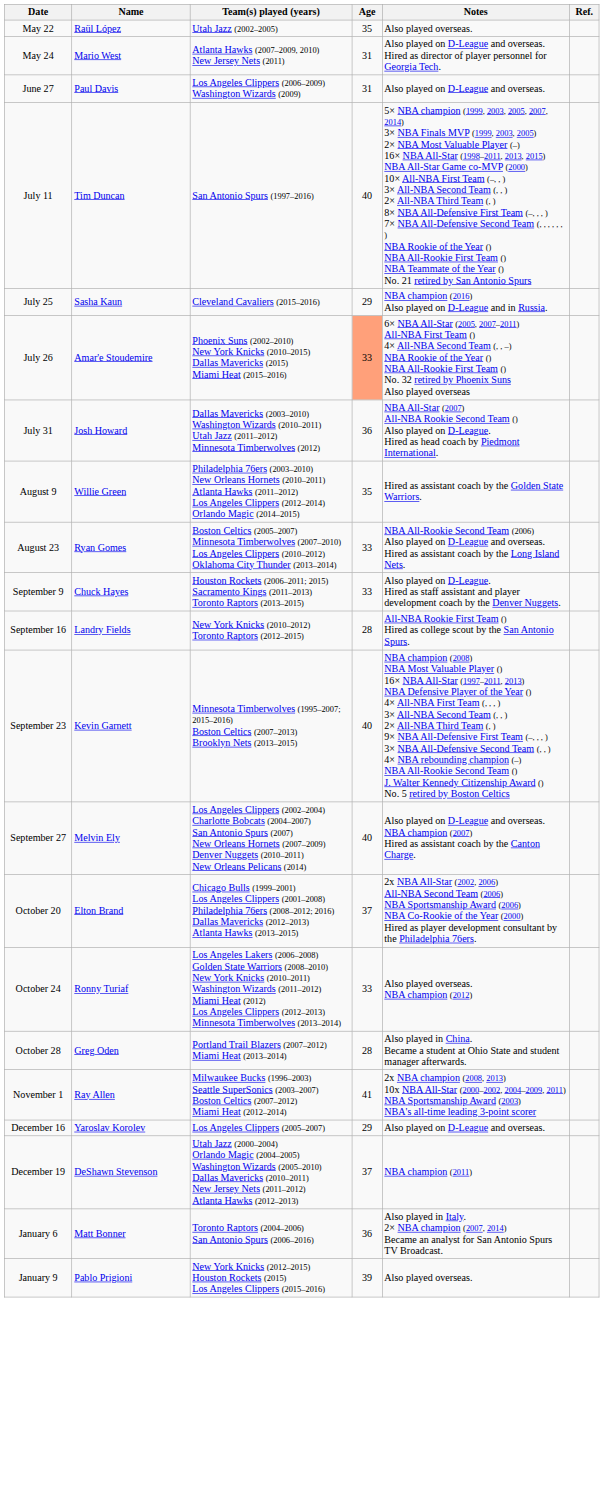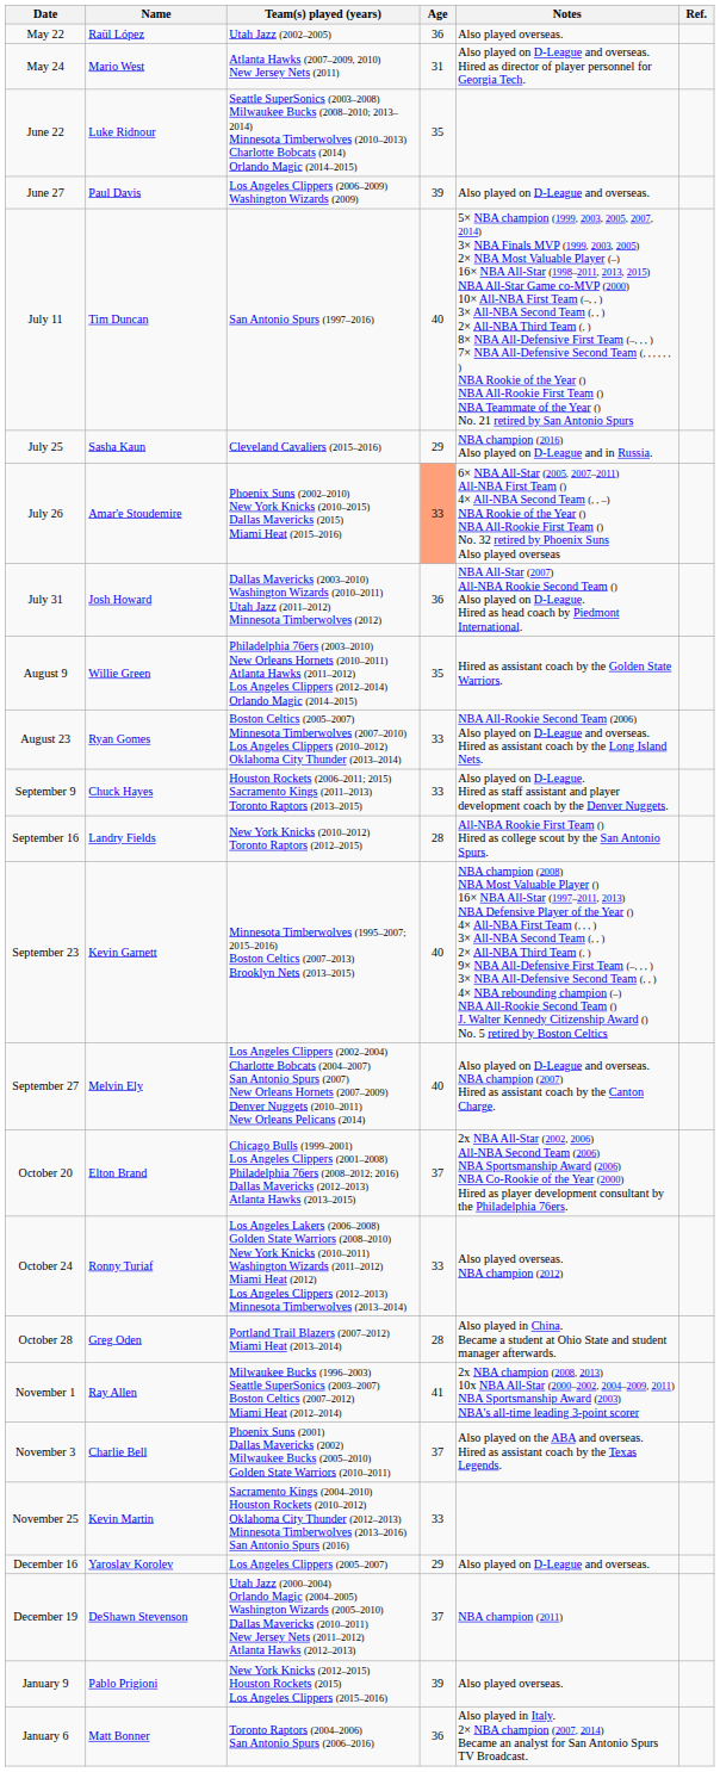May 22 | Age: 35 -> 36
+ row: June 22 | Luke Ridnour | Seattle SuperSonics (2003–2008) Milwaukee Bucks (2008–2010; 2013–2014) Minnesota Timberwolves (2010–2013) Charlotte Bobcats (2014) Orlando Magic (2014–2015) | 35
June 27 | Age: 31 -> 39
+ row: November 3 | Charlie Bell | Phoenix Suns (2001) Dallas Mavericks (2002) Milwaukee Bucks (2005–2010) Golden State Warriors (2010–2011) | 37 | Also played on the ABA and overseas. Hired as assistant coach by the Texas Legends.
+ row: November 25 | Kevin Martin | Sacramento Kings (2004–2010) Houston Rockets (2010–2012) Oklahoma City Thunder (2012–2013) Minnesota Timberwolves (2013–2016) San Antonio Spurs (2016) | 33
rows swapped: January 6 <-> January 9
